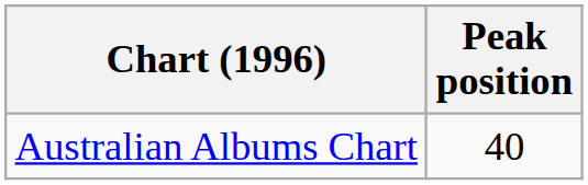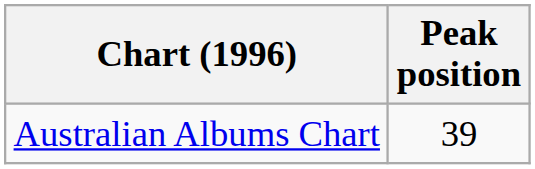Australian Albums Chart | Peak position: 40 -> 39
